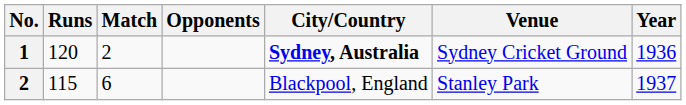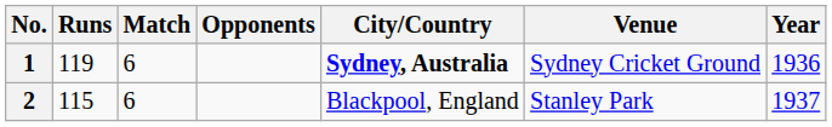1 | Runs: 120 -> 119
1 | Match: 2 -> 6
